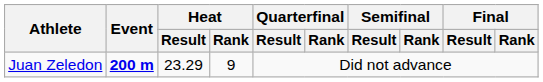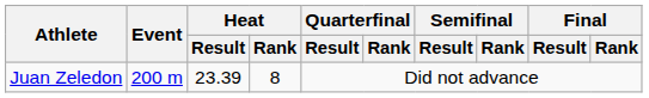Juan Zeledon | Event: bold -> normal
Juan Zeledon | Heat / Result: 23.29 -> 23.39
Juan Zeledon | Heat / Rank: 9 -> 8
